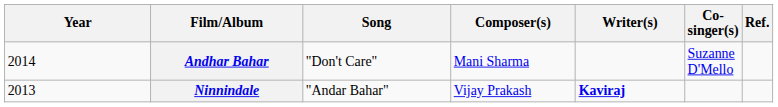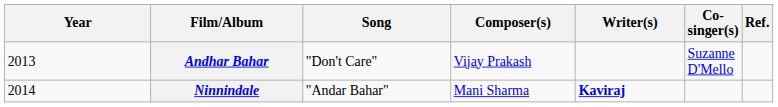Andhar Bahar | Year: 2014 -> 2013
Andhar Bahar | Composer(s): Mani Sharma -> Vijay Prakash
Ninnindale | Year: 2013 -> 2014
Ninnindale | Composer(s): Vijay Prakash -> Mani Sharma
